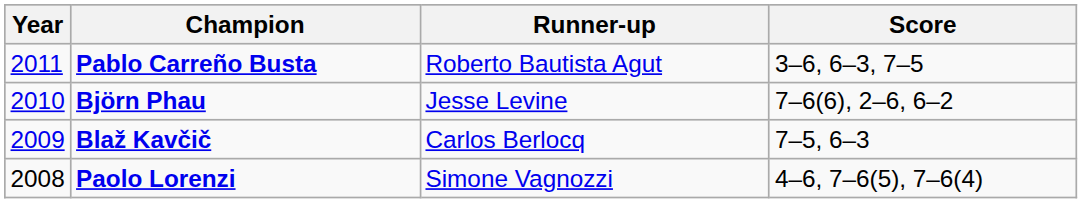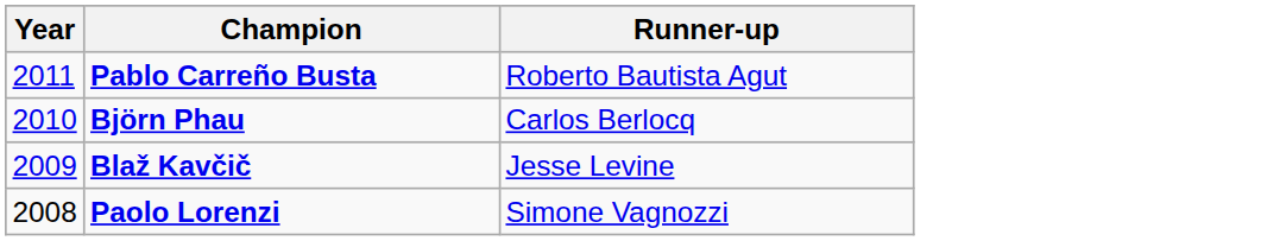- column: Score | 3–6, 6–3, 7–5 | 7–6(6), 2–6, 6–2 | 7–5, 6–3 | 4–6, 7–6(5), 7–6(4)
Björn Phau | Runner-up: Jesse Levine -> Carlos Berlocq
Blaž Kavčič | Runner-up: Carlos Berlocq -> Jesse Levine
